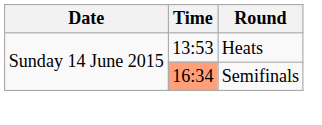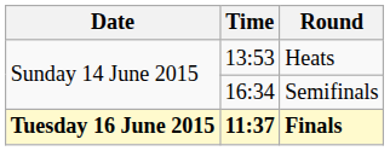Semifinals | Time: lightsalmon background -> no background
+ row: Tuesday 16 June 2015 | 11:37 | Finals
